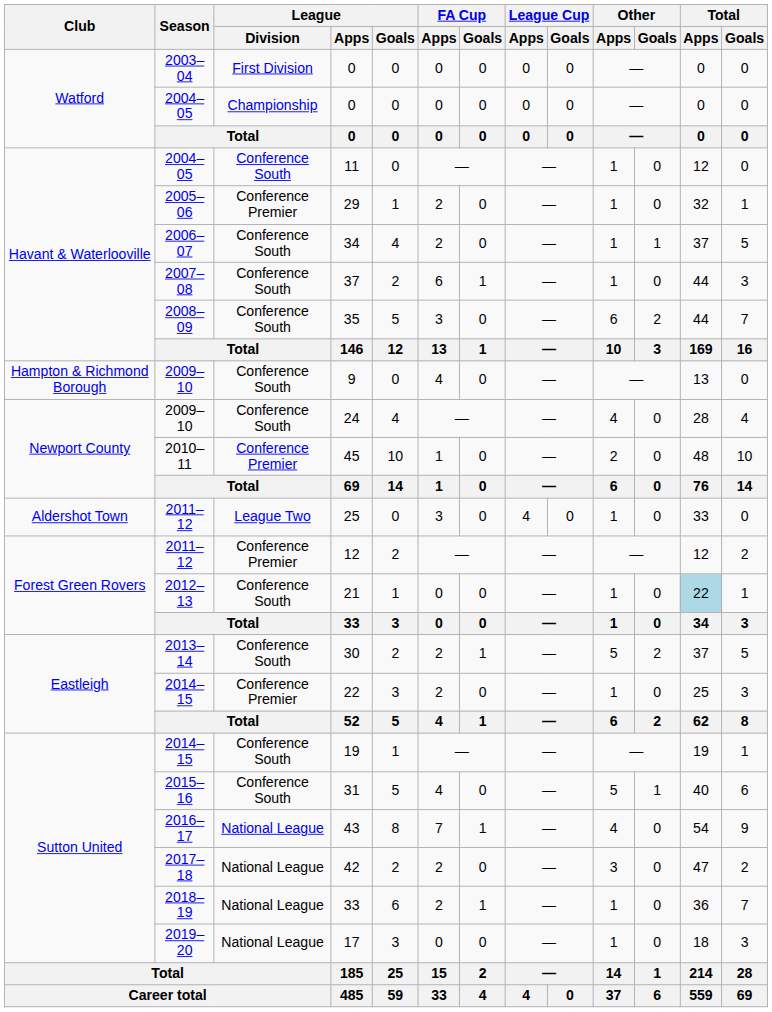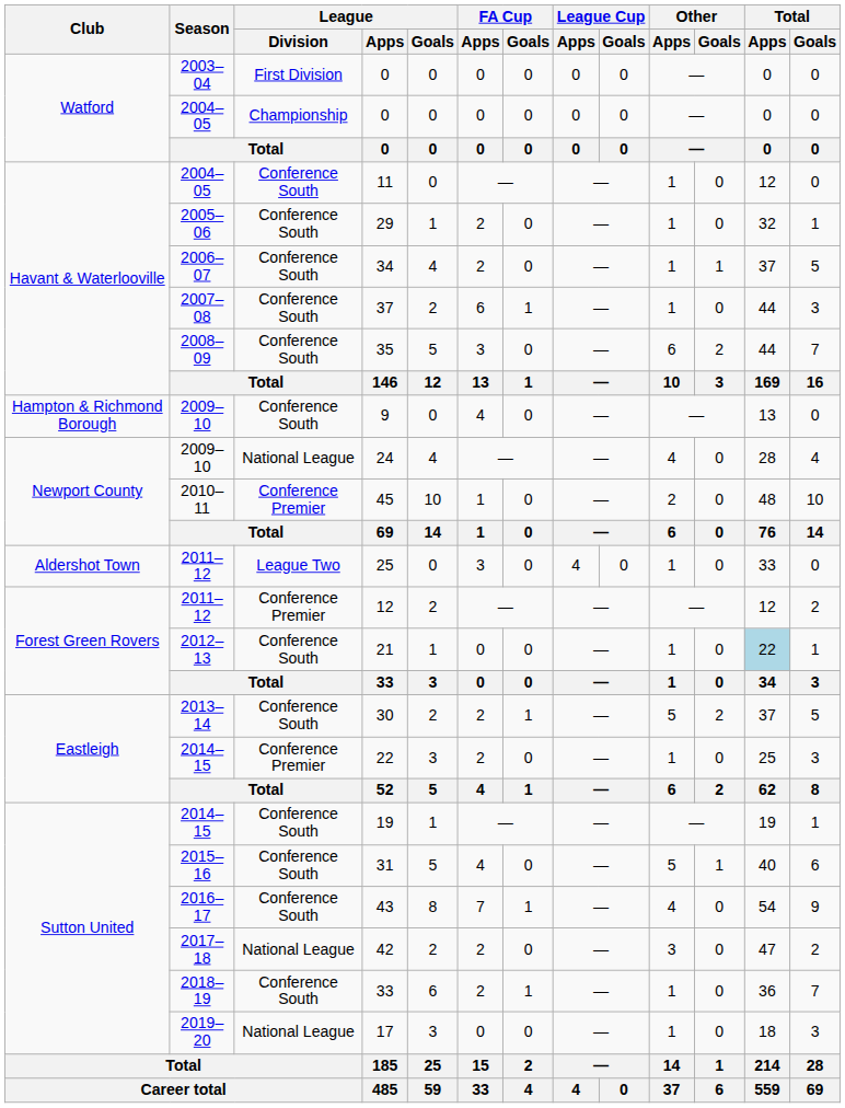29 | League / Division: Conference Premier -> Conference South
24 | League / Division: Conference South -> National League
43 | League / Division: National League -> Conference South
2018–19 / 33 | League / Division: National League -> Conference South
